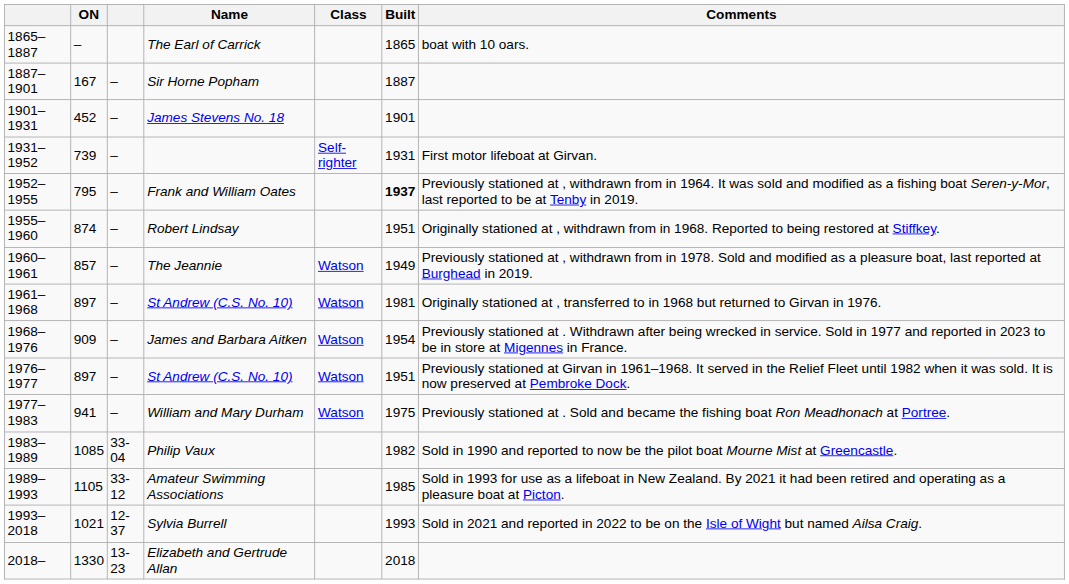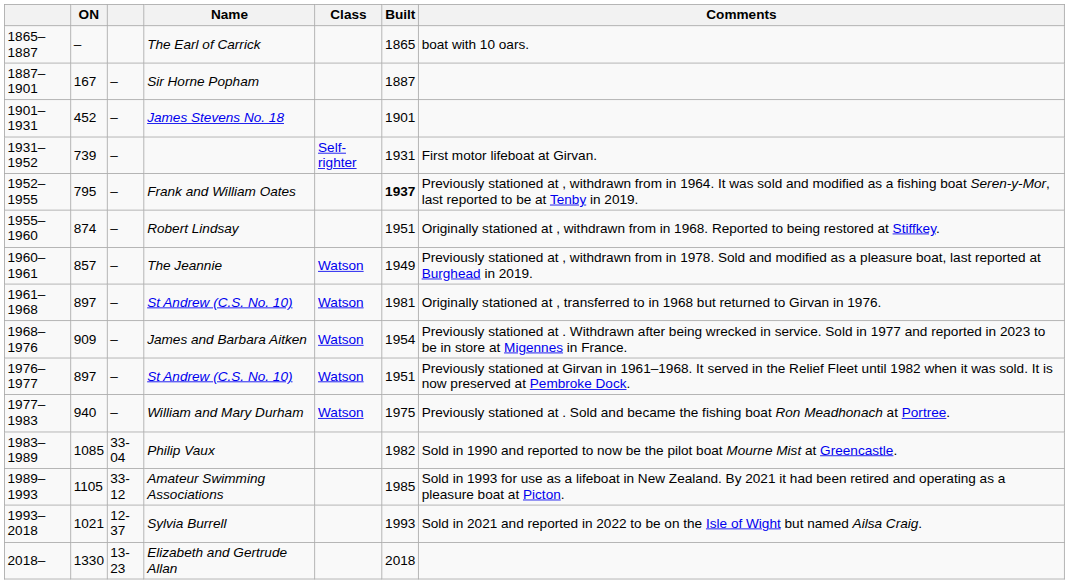William and Mary Durham | ON: 941 -> 940
